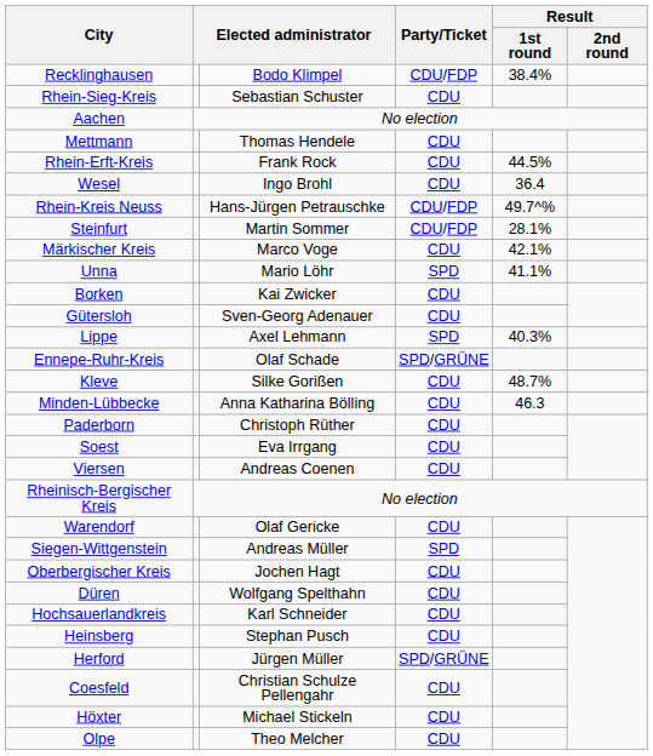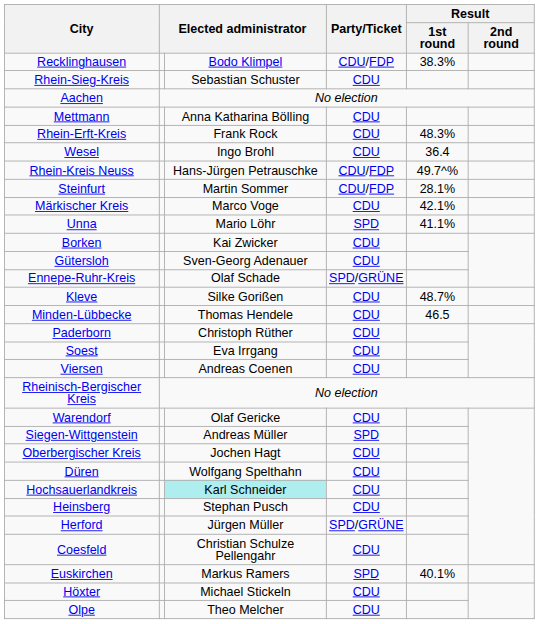Recklinghausen | Result / 1st round: 38.4% -> 38.3%
Mettmann | column 3: Thomas Hendele -> Anna Katharina Bölling
Rhein-Erft-Kreis | Result / 1st round: 44.5% -> 48.3%
- row: Lippe | Axel Lehmann | SPD | 40.3%
Minden-Lübbecke | column 3: Anna Katharina Bölling -> Thomas Hendele
Minden-Lübbecke | Result / 1st round: 46.3 -> 46.5
Hochsauerlandkreis | column 3: no background -> paleturquoise background
+ row: Euskirchen | Markus Ramers | SPD | 40.1%
